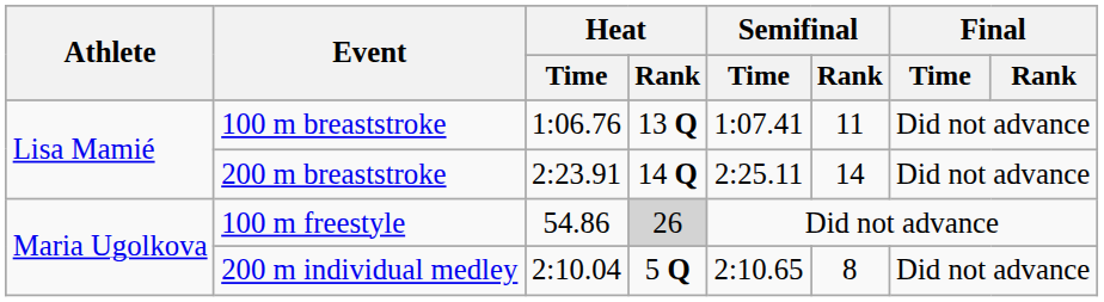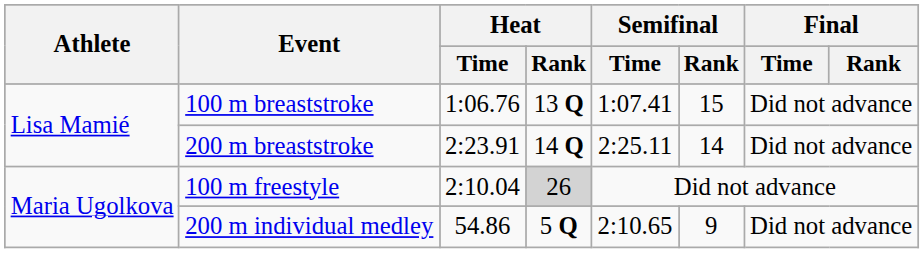100 m breaststroke | Semifinal / Rank: 11 -> 15
100 m freestyle | Heat / Time: 54.86 -> 2:10.04
200 m individual medley | Heat / Time: 2:10.04 -> 54.86
200 m individual medley | Semifinal / Rank: 8 -> 9
